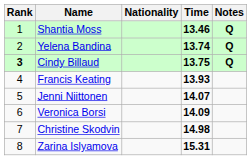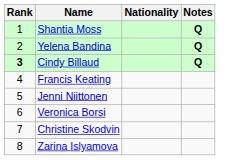- column: Time | 13.46 | 13.74 | 13.75 | 13.93 | 14.07 | 14.09 | 14.98 | 15.31
